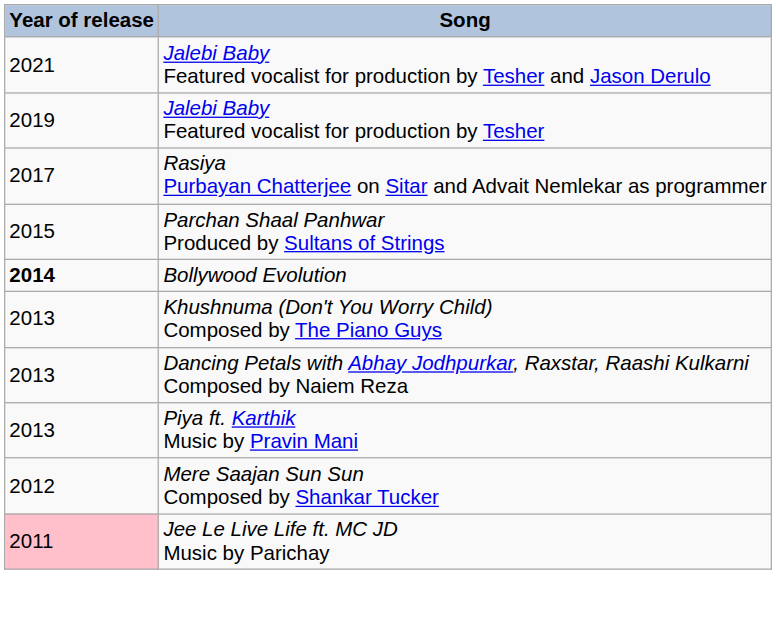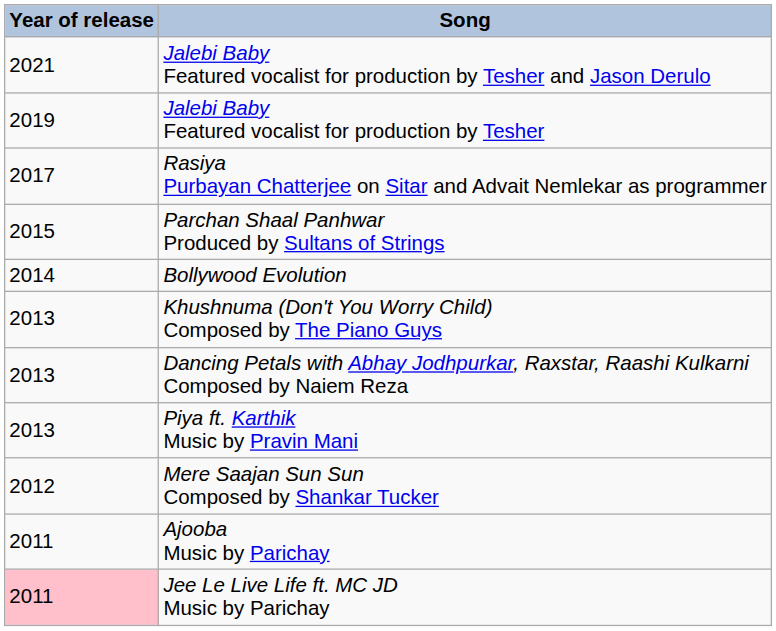Bollywood Evolution | Year of release: bold -> normal
+ row: 2011 | Ajooba Music by Parichay
